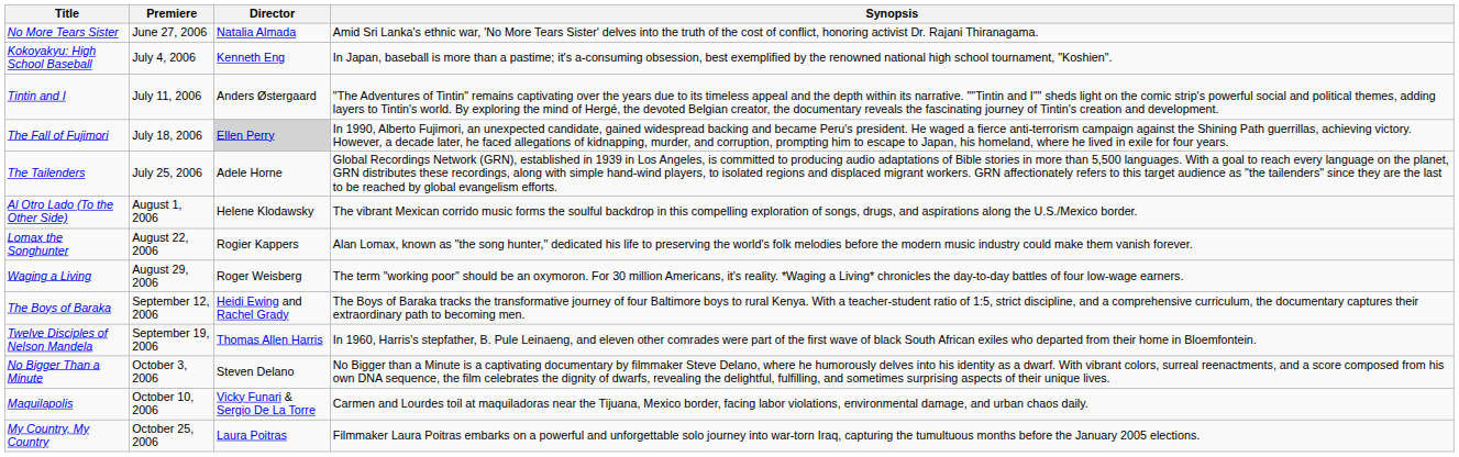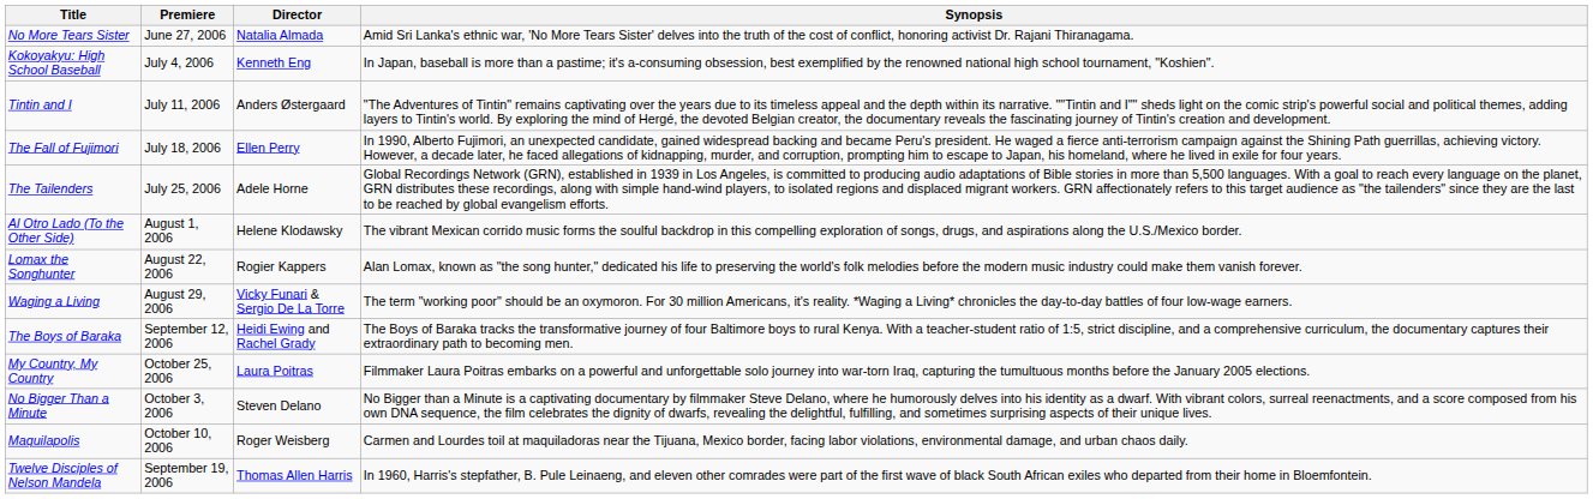The Fall of Fujimori | Director: lightgrey background -> no background
Waging a Living | Director: Roger Weisberg -> Vicky Funari & Sergio De La Torre
rows swapped: Twelve Disciples of Nelson Mandela <-> My Country, My Country
Maquilapolis | Director: Vicky Funari & Sergio De La Torre -> Roger Weisberg
